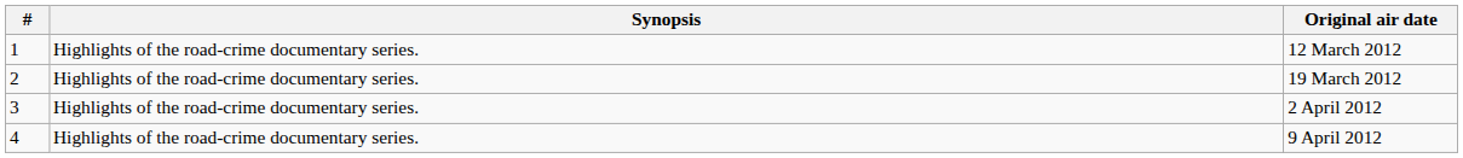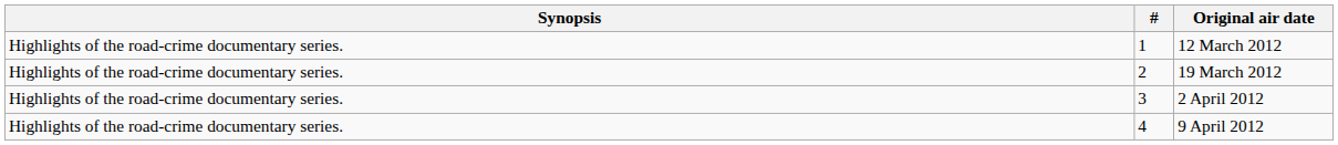columns swapped: # <-> Synopsis
